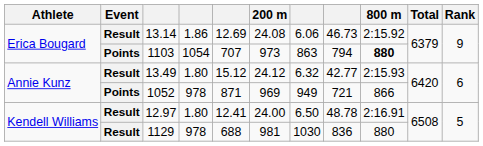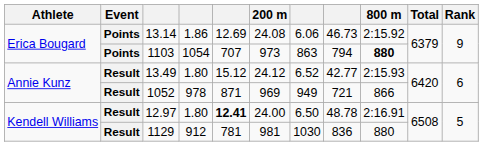13.14 | Event: Result -> Points
13.49 | column 7: 6.32 -> 6.52
1052 | Event: Points -> Result
12.97 | column 5: normal -> bold
1129 | column 4: 978 -> 912
1129 | column 5: 688 -> 781
